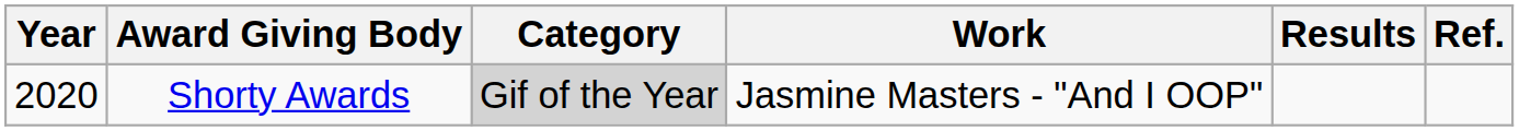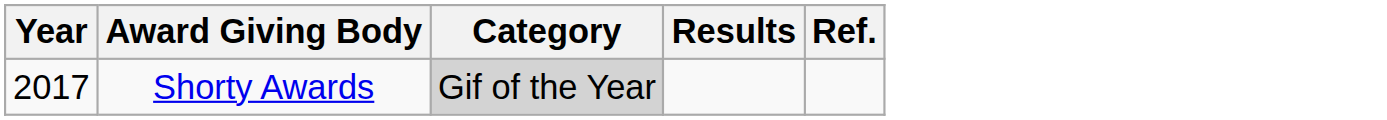- column: Work | Jasmine Masters - "And I OOP"
Shorty Awards | Year: 2020 -> 2017
